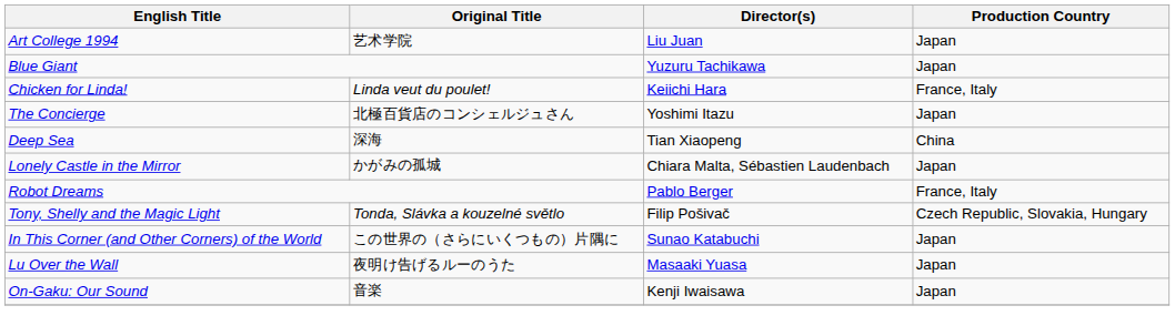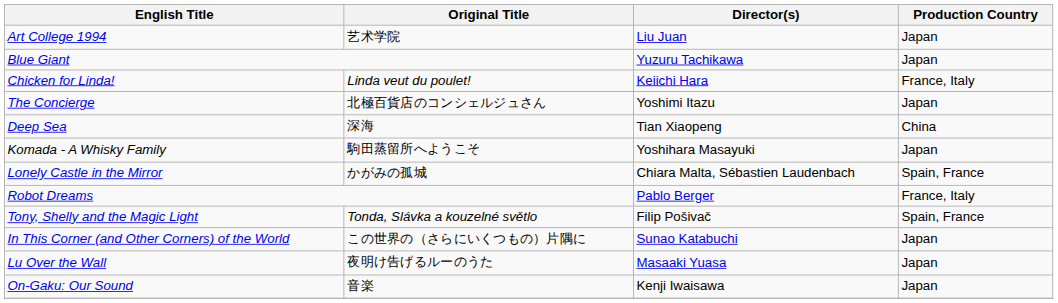+ row: Komada - A Whisky Family | 駒田蒸留所へようこそ | Yoshihara Masayuki | Japan
Lonely Castle in the Mirror | Production Country: Japan -> Spain, France
Tony, Shelly and the Magic Light | Production Country: Czech Republic, Slovakia, Hungary -> Spain, France
